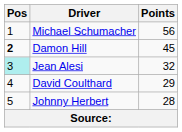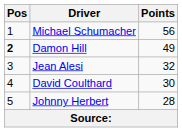Damon Hill | Points: 45 -> 49
Jean Alesi | Pos: paleturquoise background -> no background
David Coulthard | Points: 29 -> 30
